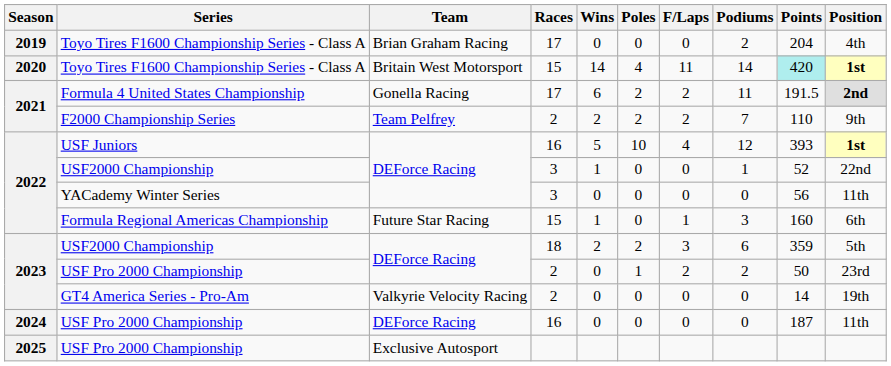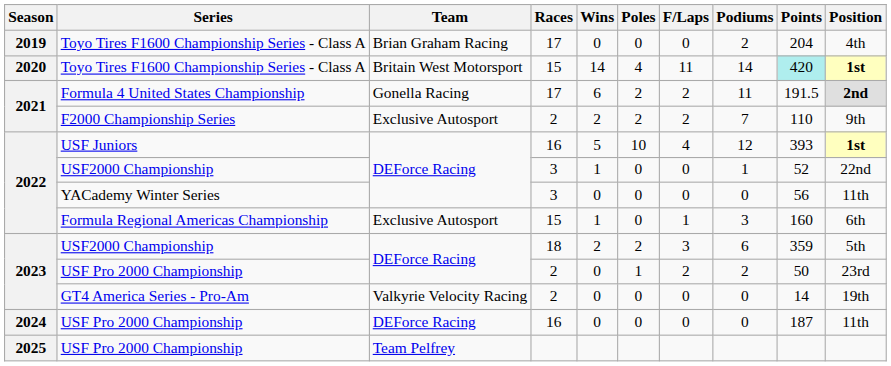F2000 Championship Series | Team: Team Pelfrey -> Exclusive Autosport
Formula Regional Americas Championship | Team: Future Star Racing -> Exclusive Autosport
2025 / USF Pro 2000 Championship | Team: Exclusive Autosport -> Team Pelfrey
